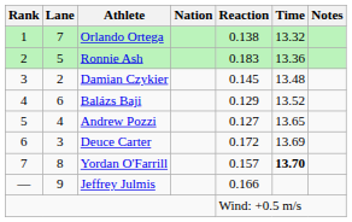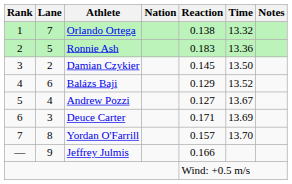Damian Czykier | Time: 13.48 -> 13.50
Andrew Pozzi | Time: 13.65 -> 13.67
Deuce Carter | Reaction: 0.172 -> 0.171
Yordan O'Farrill | Time: bold -> normal
